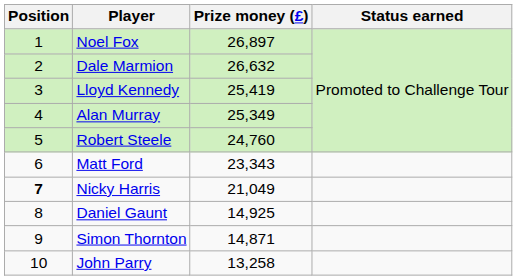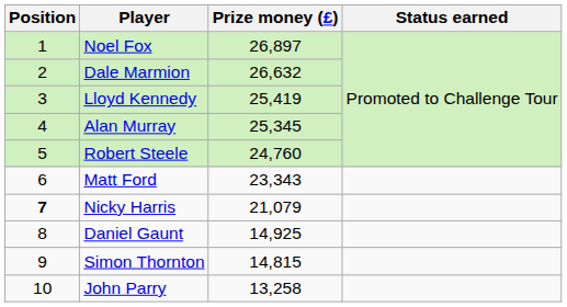Alan Murray | Prize money (£): 25,349 -> 25,345
Nicky Harris | Prize money (£): 21,049 -> 21,079
Simon Thornton | Prize money (£): 14,871 -> 14,815
